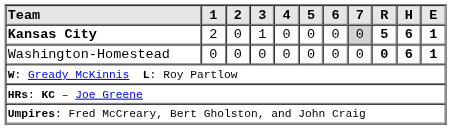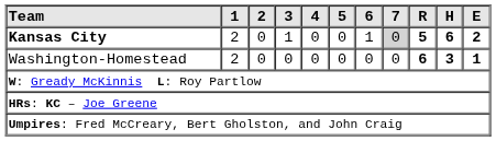Kansas City | 6: 0 -> 1
Kansas City | E: 1 -> 2
Washington-Homestead | 1: 0 -> 2
Washington-Homestead | R: 0 -> 6
Washington-Homestead | H: 6 -> 3
